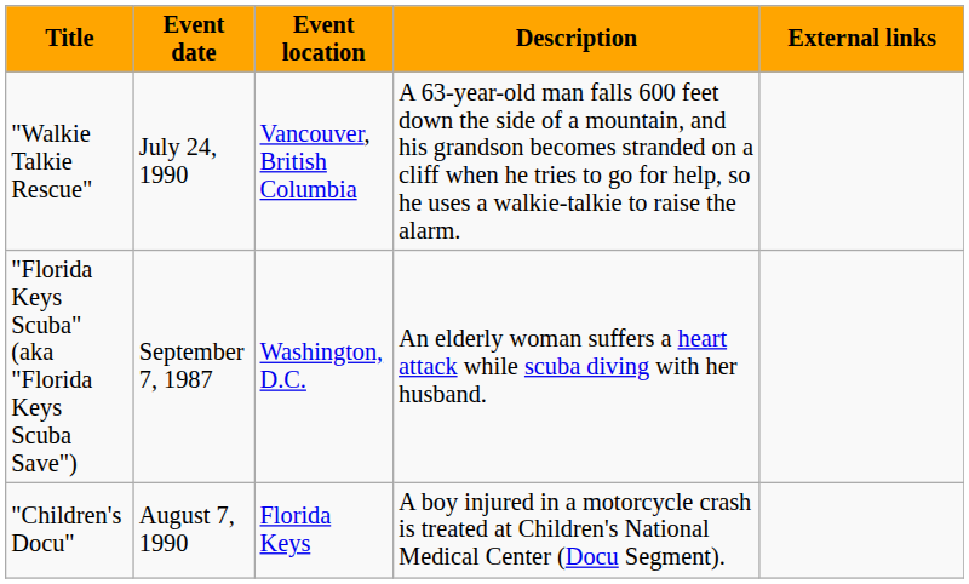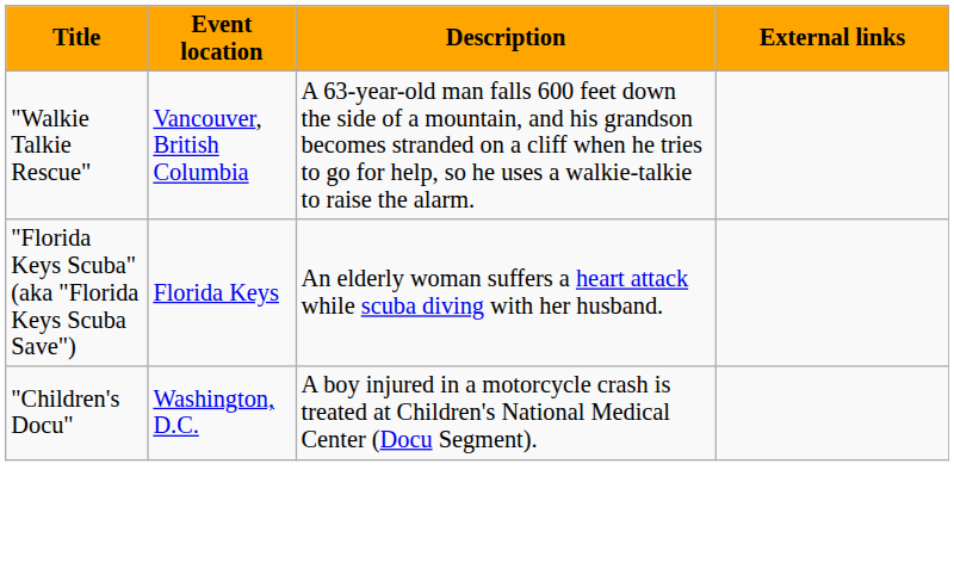- column: Event date | July 24, 1990 | September 7, 1987 | August 7, 1990
"Florida Keys Scuba" (aka "Florida Keys Scuba Save") | Event location: Washington, D.C. -> Florida Keys
"Children's Docu" | Event location: Florida Keys -> Washington, D.C.
